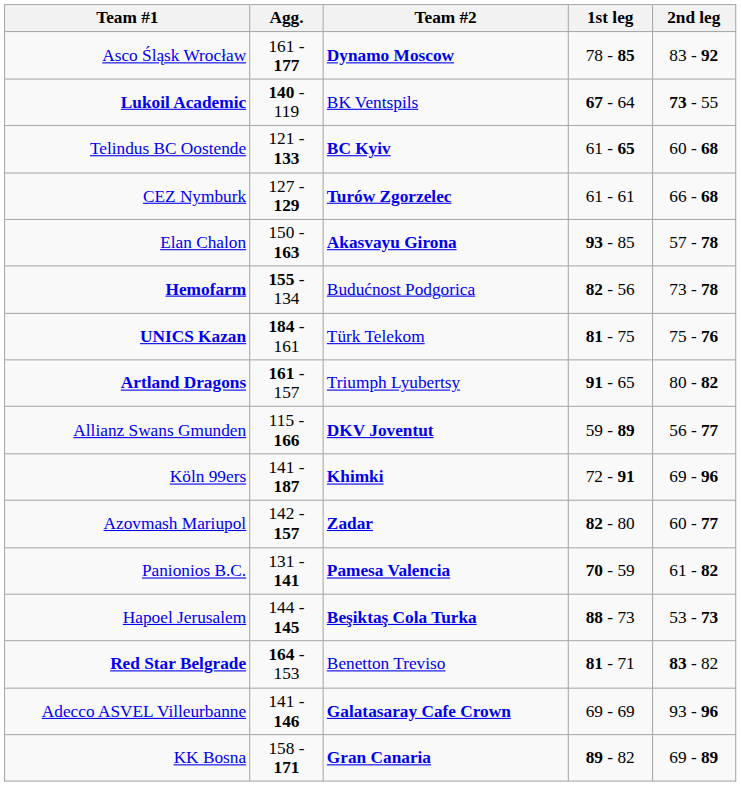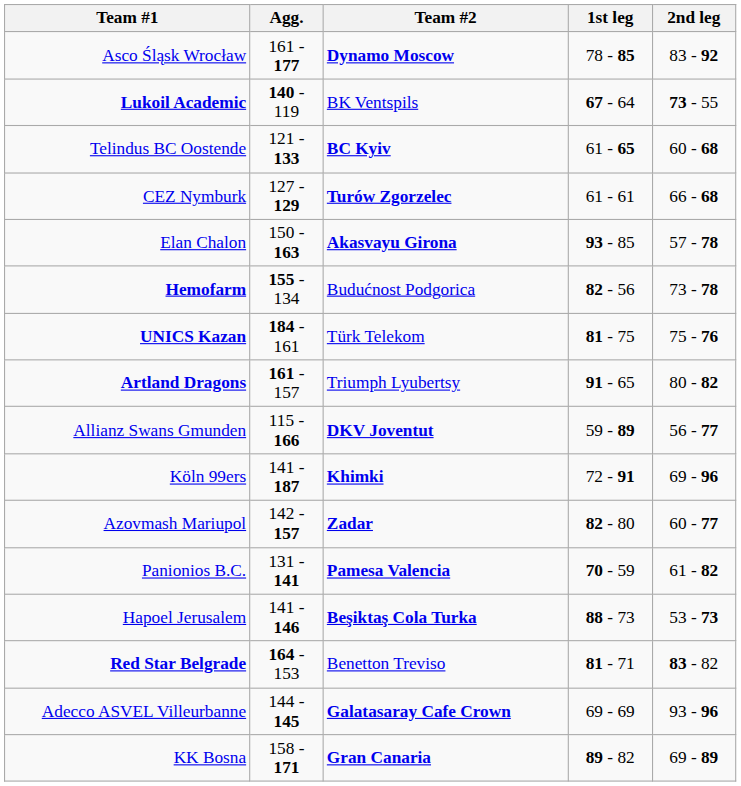Hapoel Jerusalem | Agg.: 144 - 145 -> 141 - 146
Adecco ASVEL Villeurbanne | Agg.: 141 - 146 -> 144 - 145
